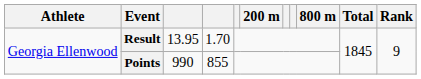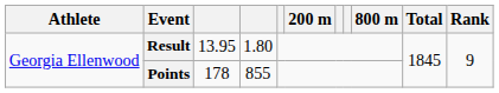Result | column 4: 1.70 -> 1.80
Points | column 3: 990 -> 178
